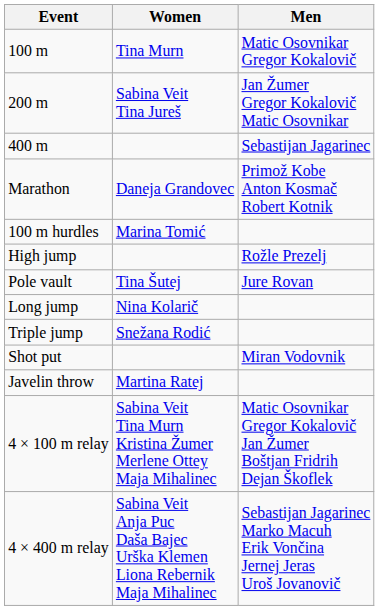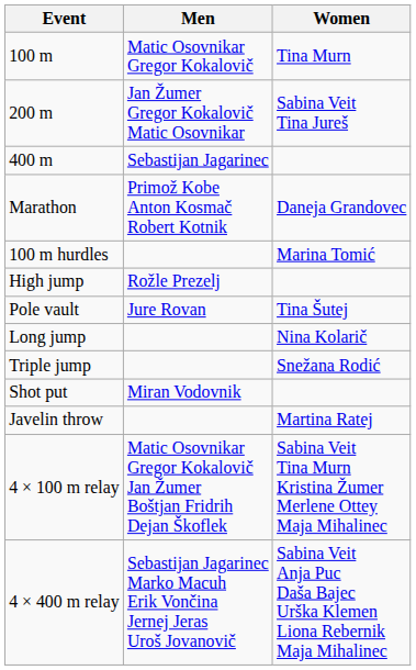columns swapped: Men <-> Women
